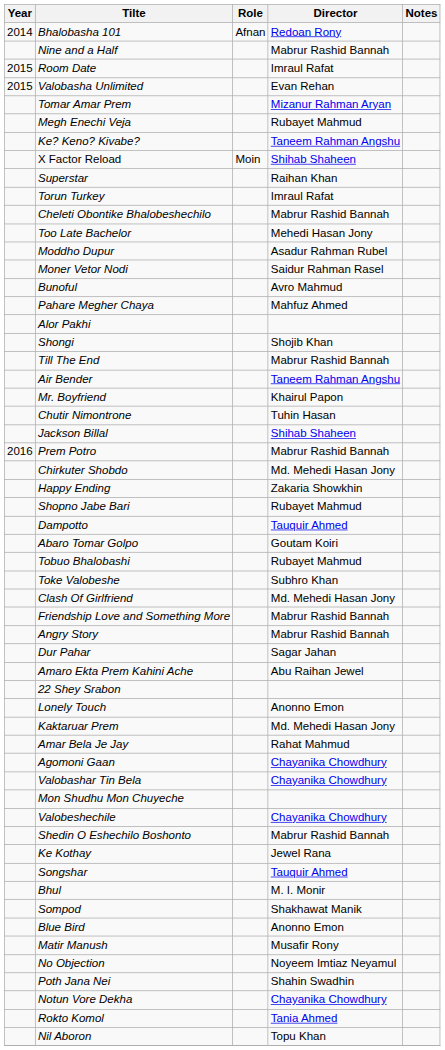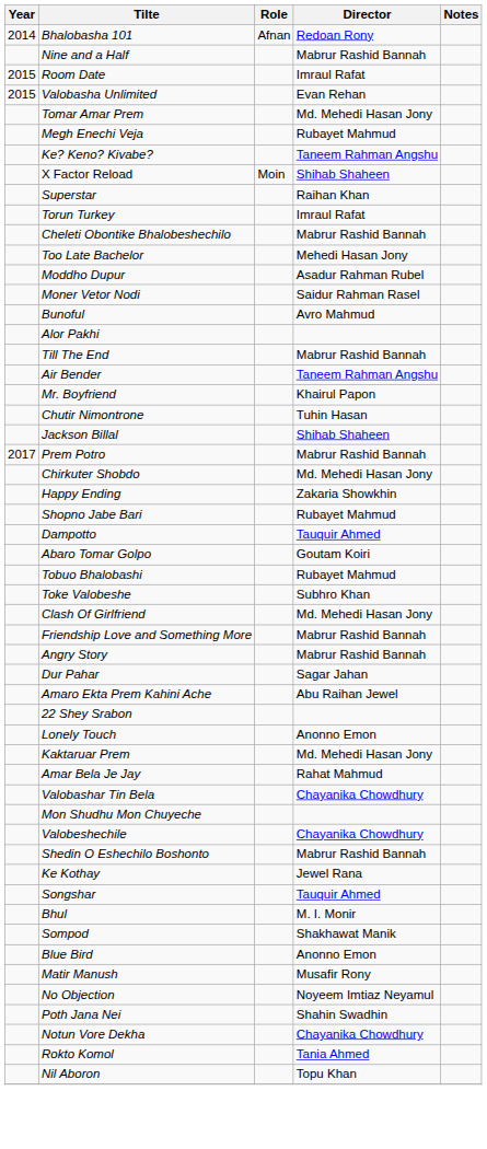Tomar Amar Prem | Director: Mizanur Rahman Aryan -> Md. Mehedi Hasan Jony
- row: Pahare Megher Chaya | Mahfuz Ahmed
- row: Shongi | Shojib Khan
Prem Potro | Year: 2016 -> 2017
- row: Agomoni Gaan | Chayanika Chowdhury
